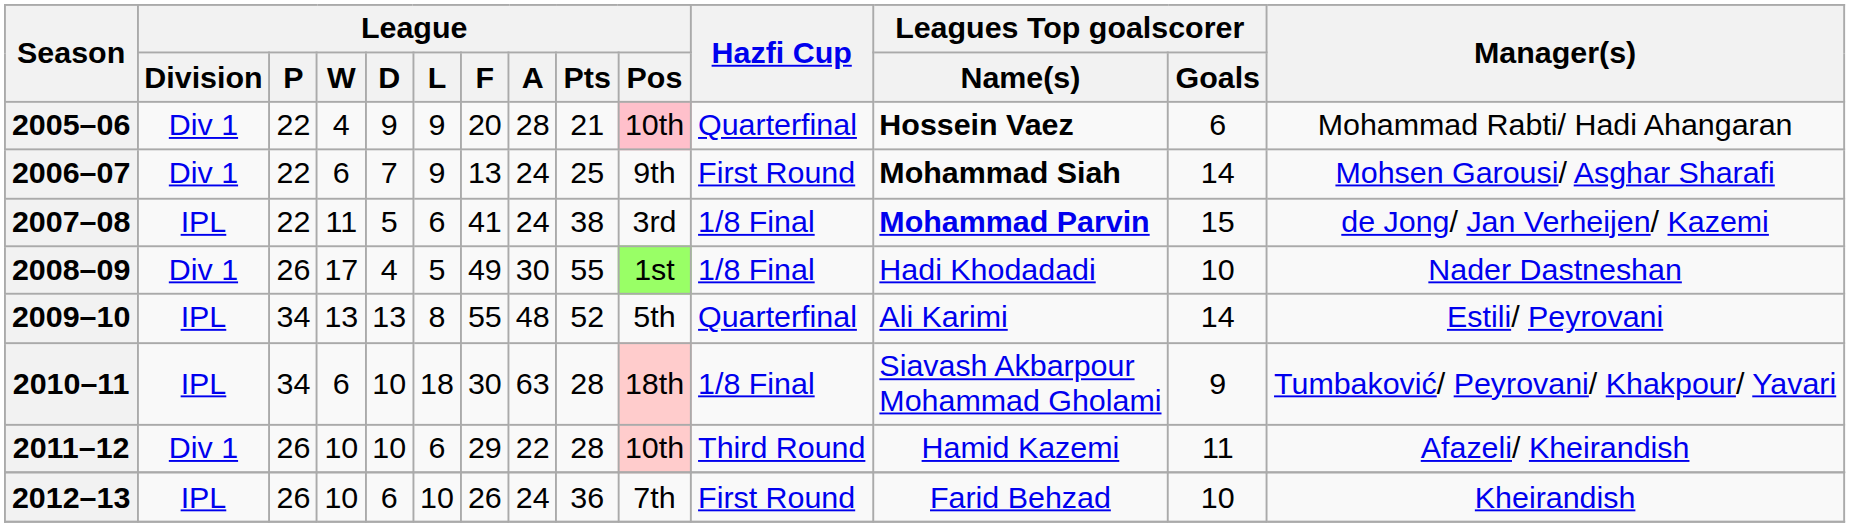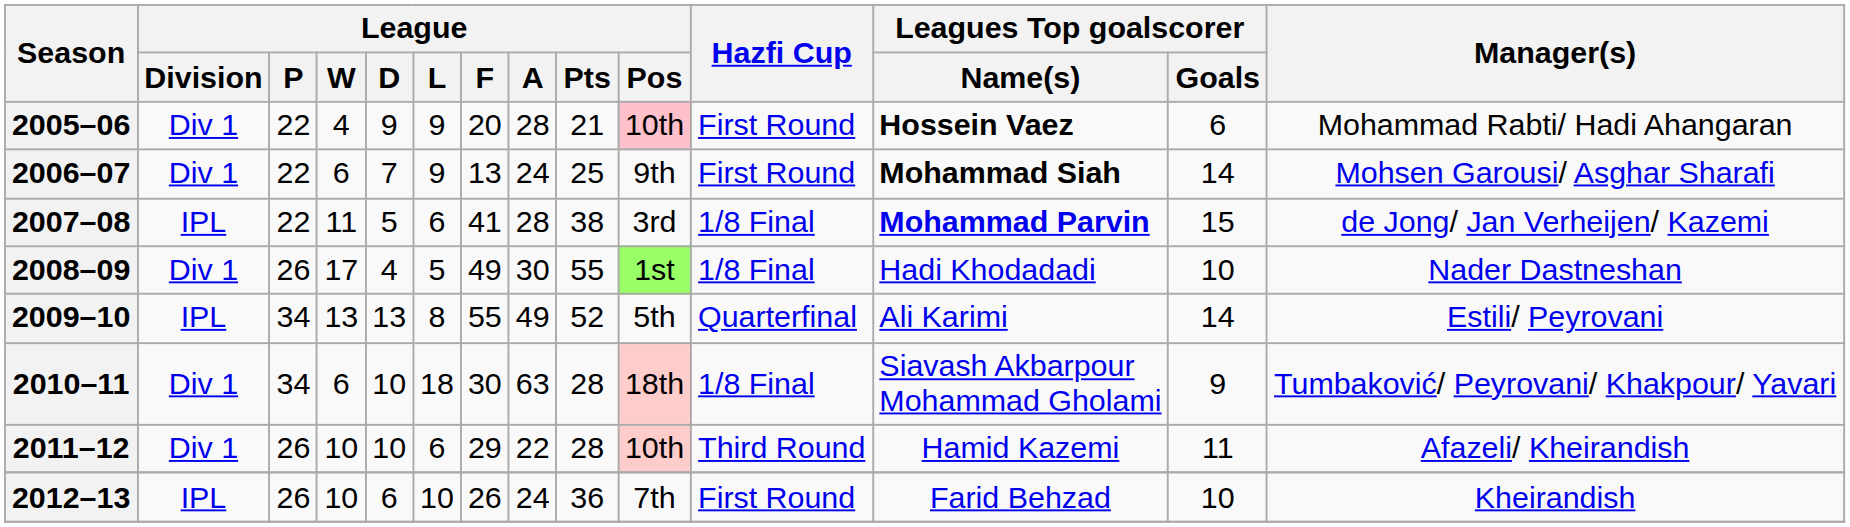2005–06 | Hazfi Cup: Quarterfinal -> First Round
2007–08 | League / A: 24 -> 28
2009–10 | League / A: 48 -> 49
2010–11 | League / Division: IPL -> Div 1
